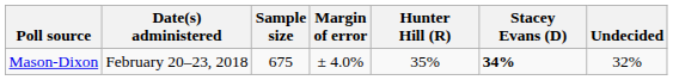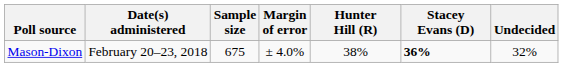Mason-Dixon | Hunter Hill (R): 35% -> 38%
Mason-Dixon | Stacey Evans (D): 34% -> 36%
